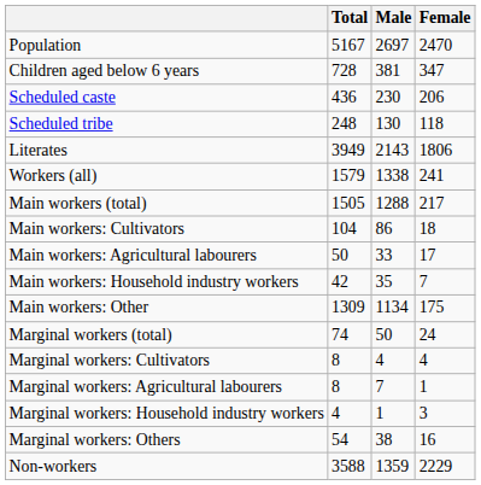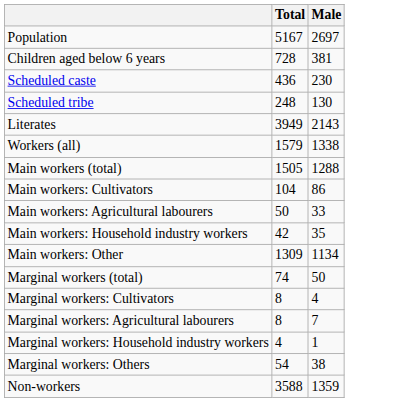- column: Female | 2470 | 347 | 206 | 118 | 1806 | 241 | 217 | 18 | 17 | 7 | 175 | 24 | 4 | 1 | 3 | 16 | 2229
